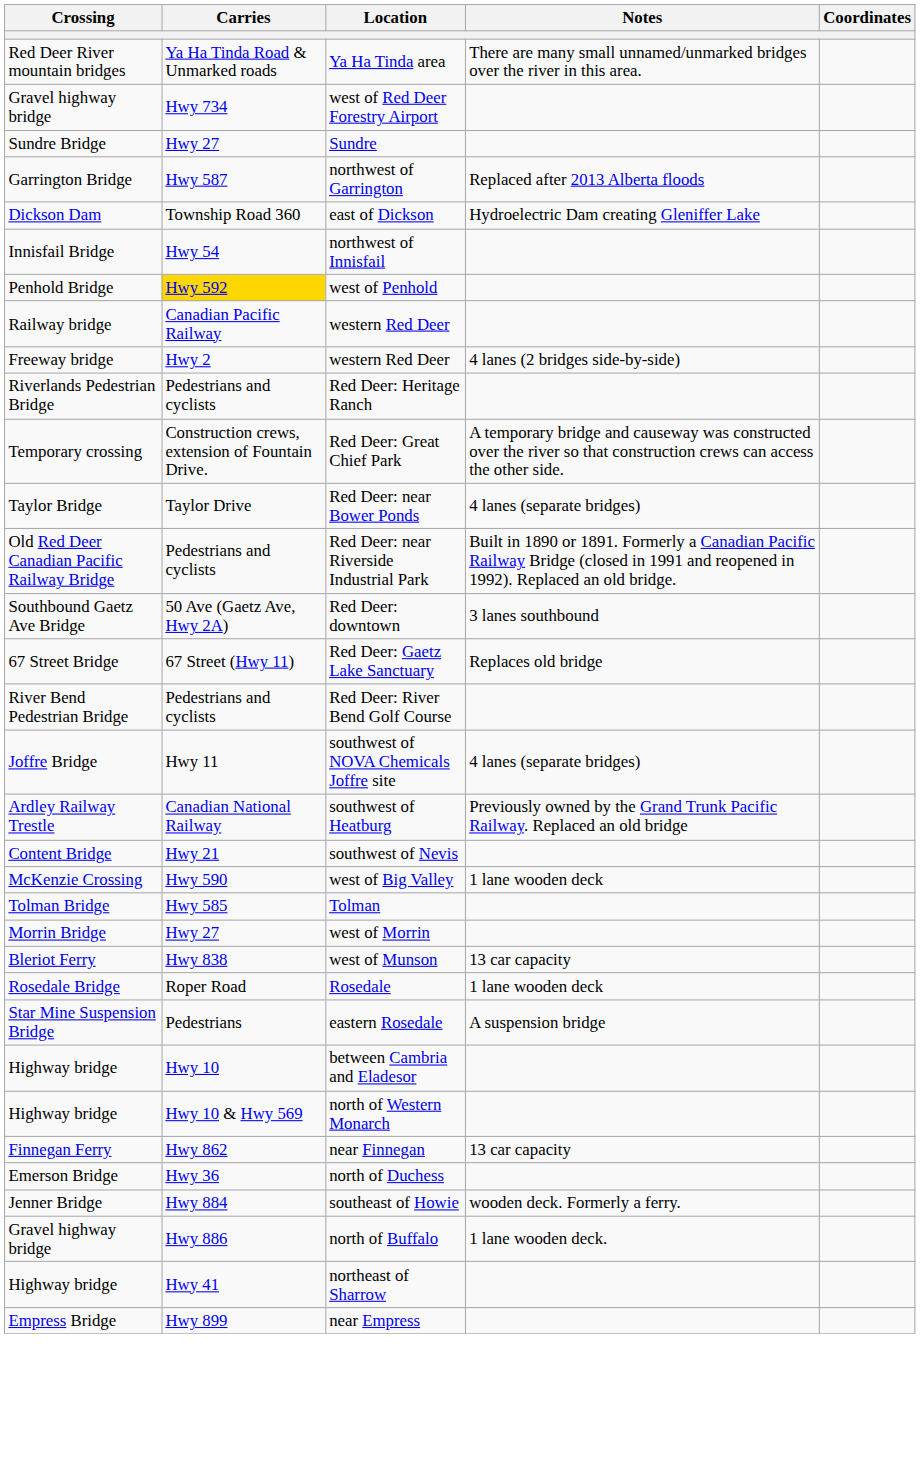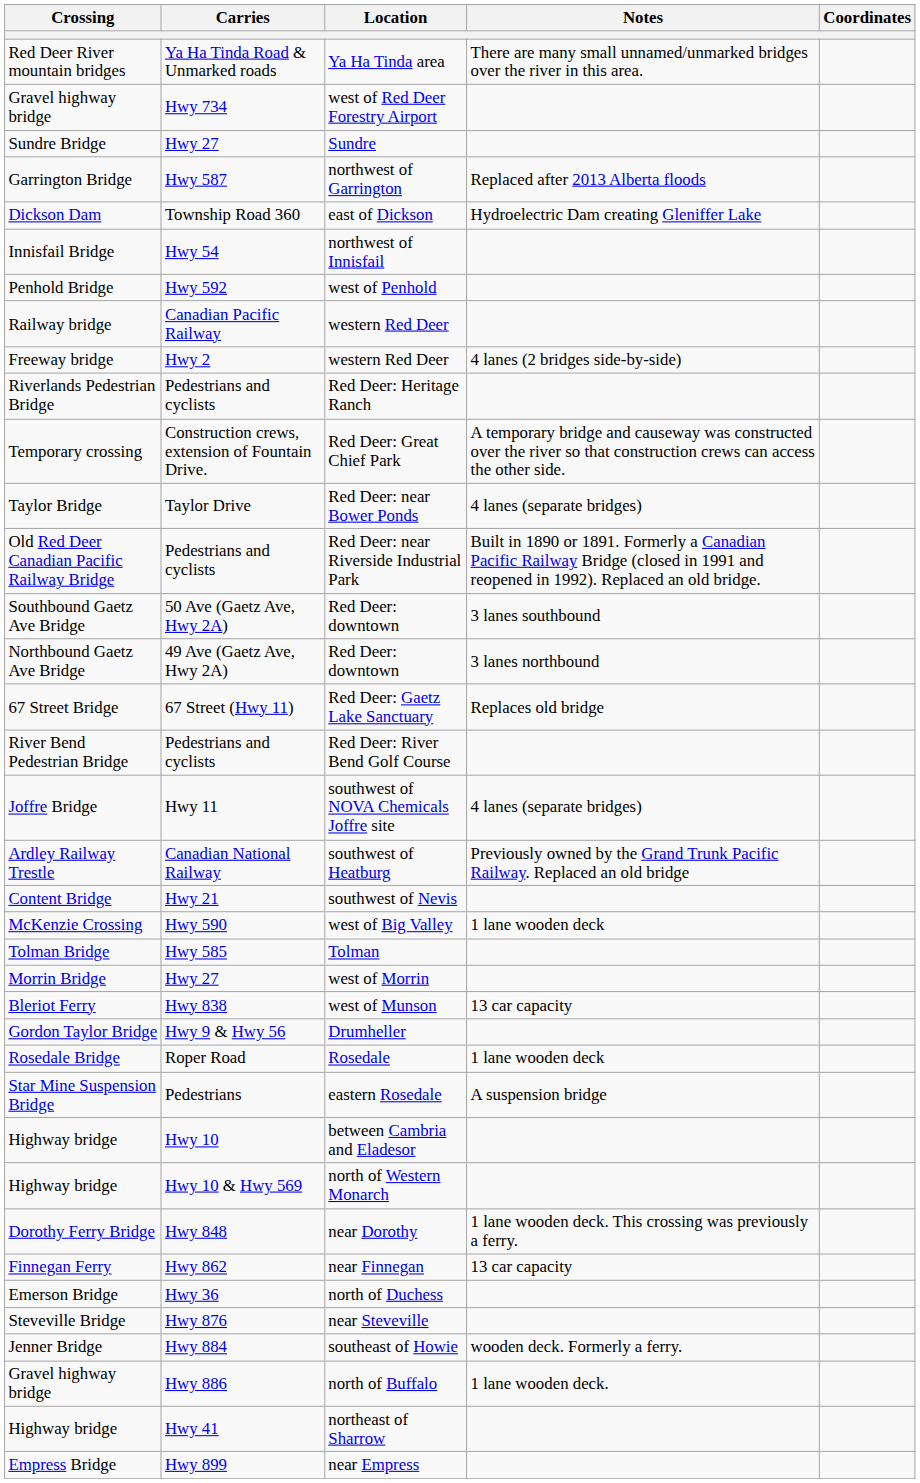west of Penhold | Carries: gold background -> no background
+ row: Northbound Gaetz Ave Bridge | 49 Ave (Gaetz Ave, Hwy 2A) | Red Deer: downtown | 3 lanes northbound
+ row: Gordon Taylor Bridge | Hwy 9 & Hwy 56 | Drumheller
+ row: Dorothy Ferry Bridge | Hwy 848 | near Dorothy | 1 lane wooden deck. This crossing was previously a ferry.
+ row: Steveville Bridge | Hwy 876 | near Steveville
